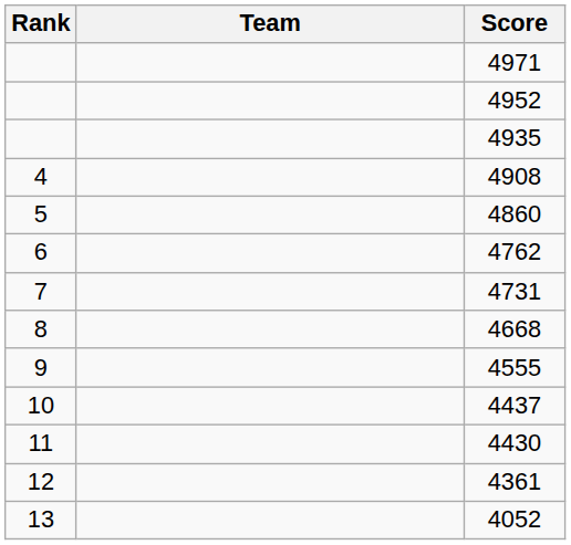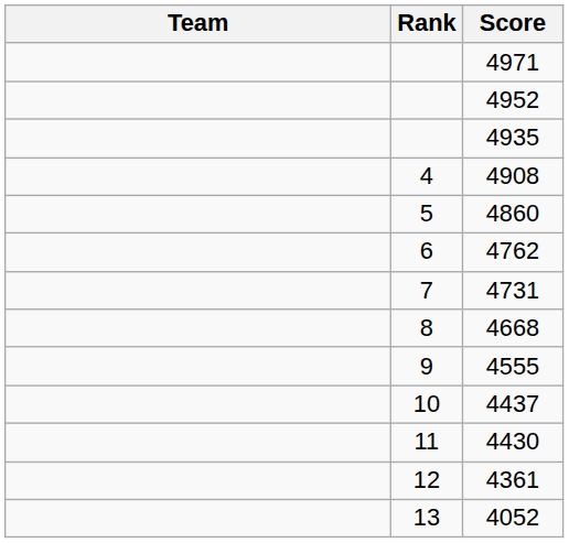columns swapped: Rank <-> Team
